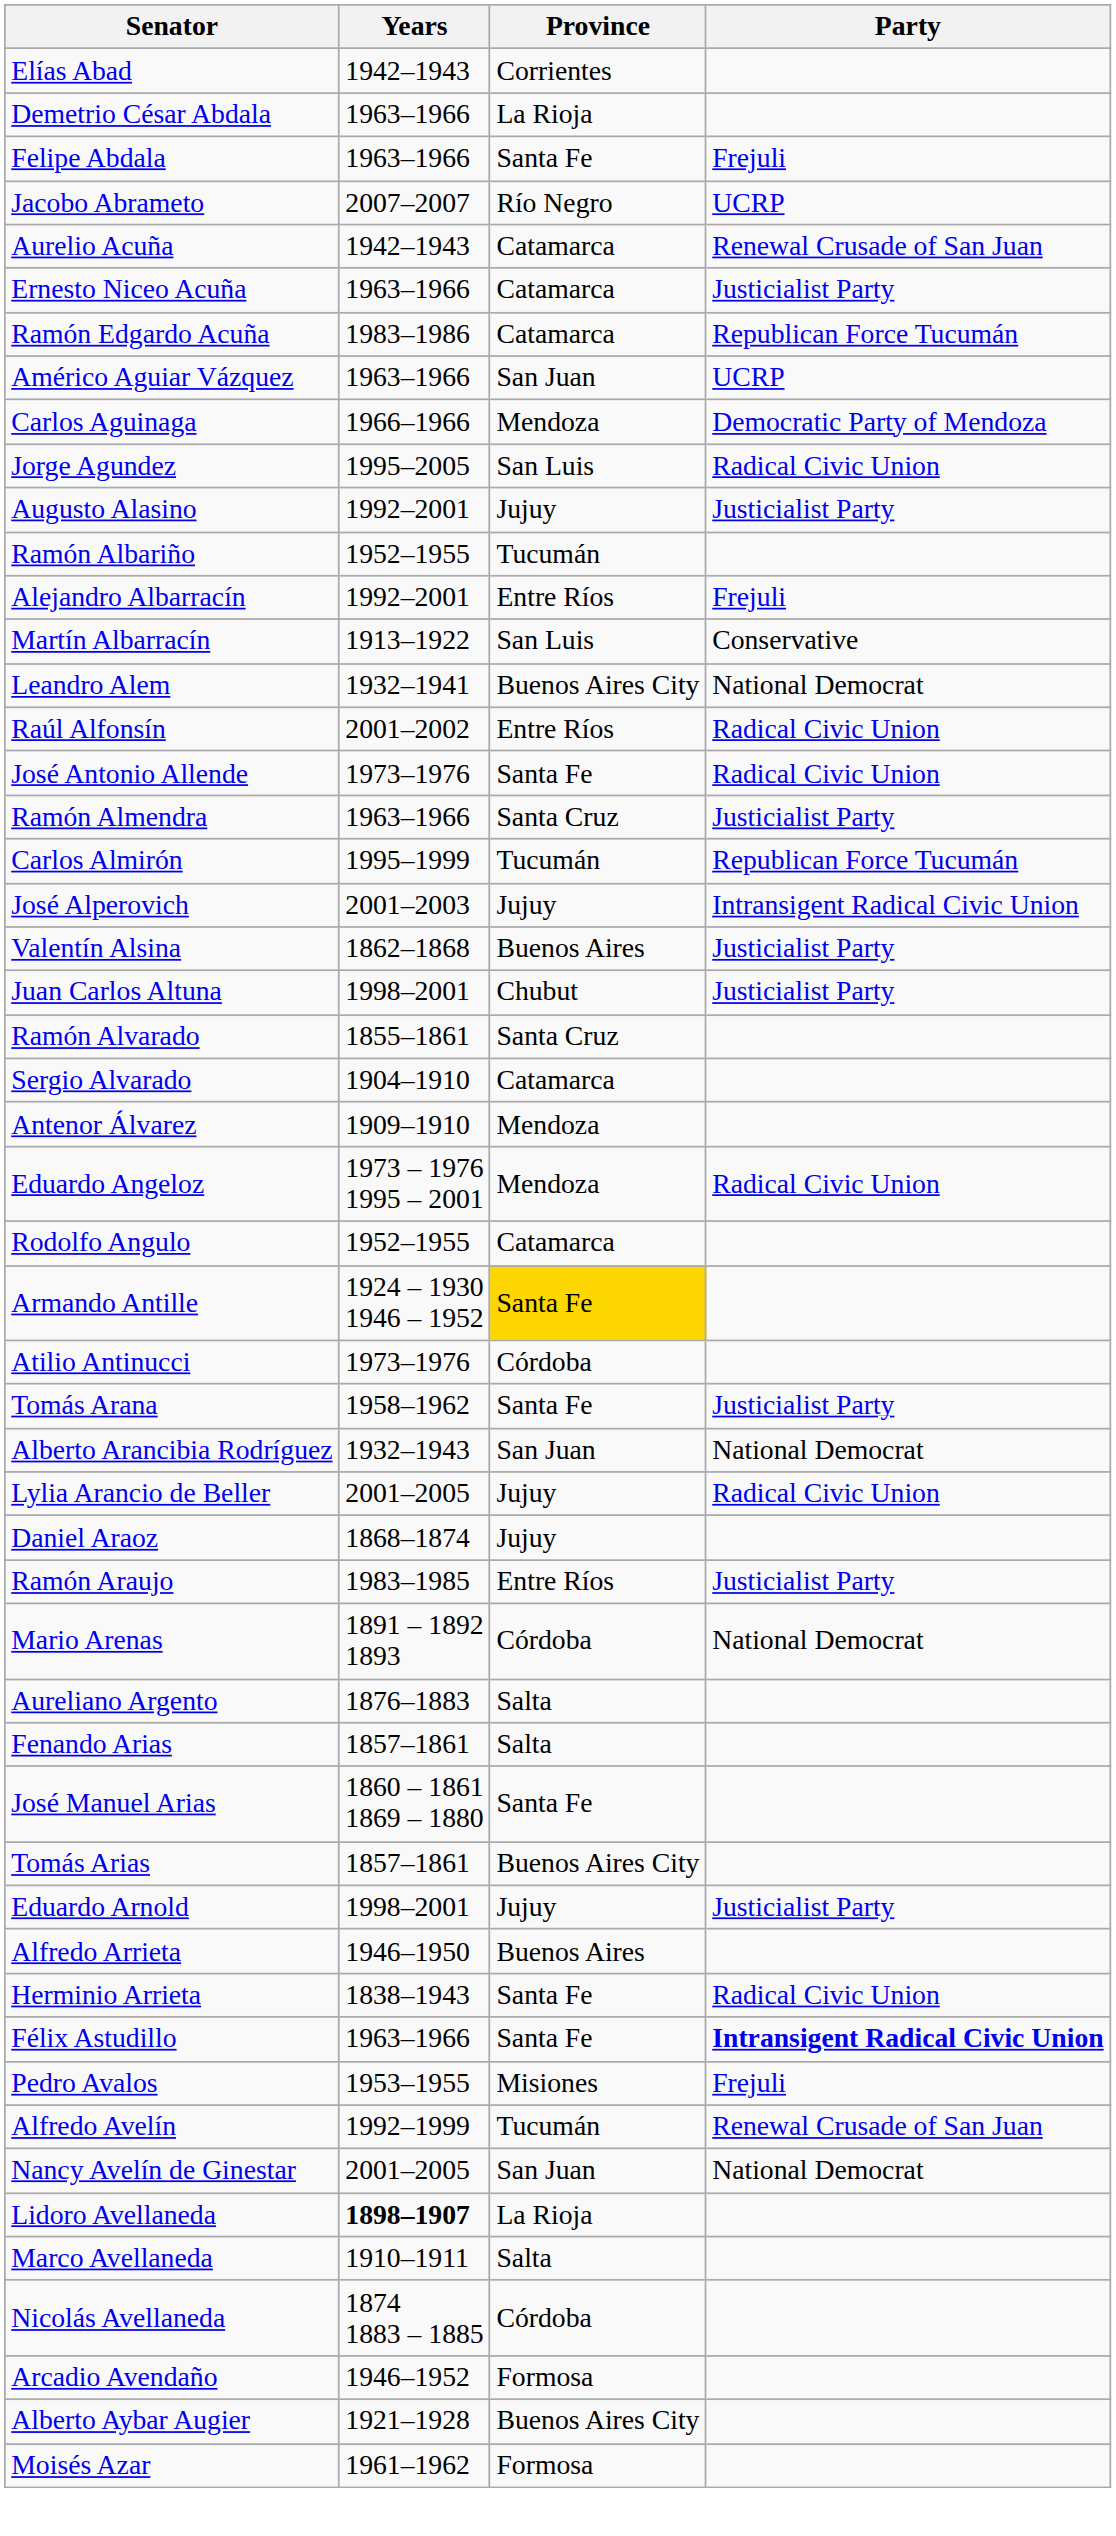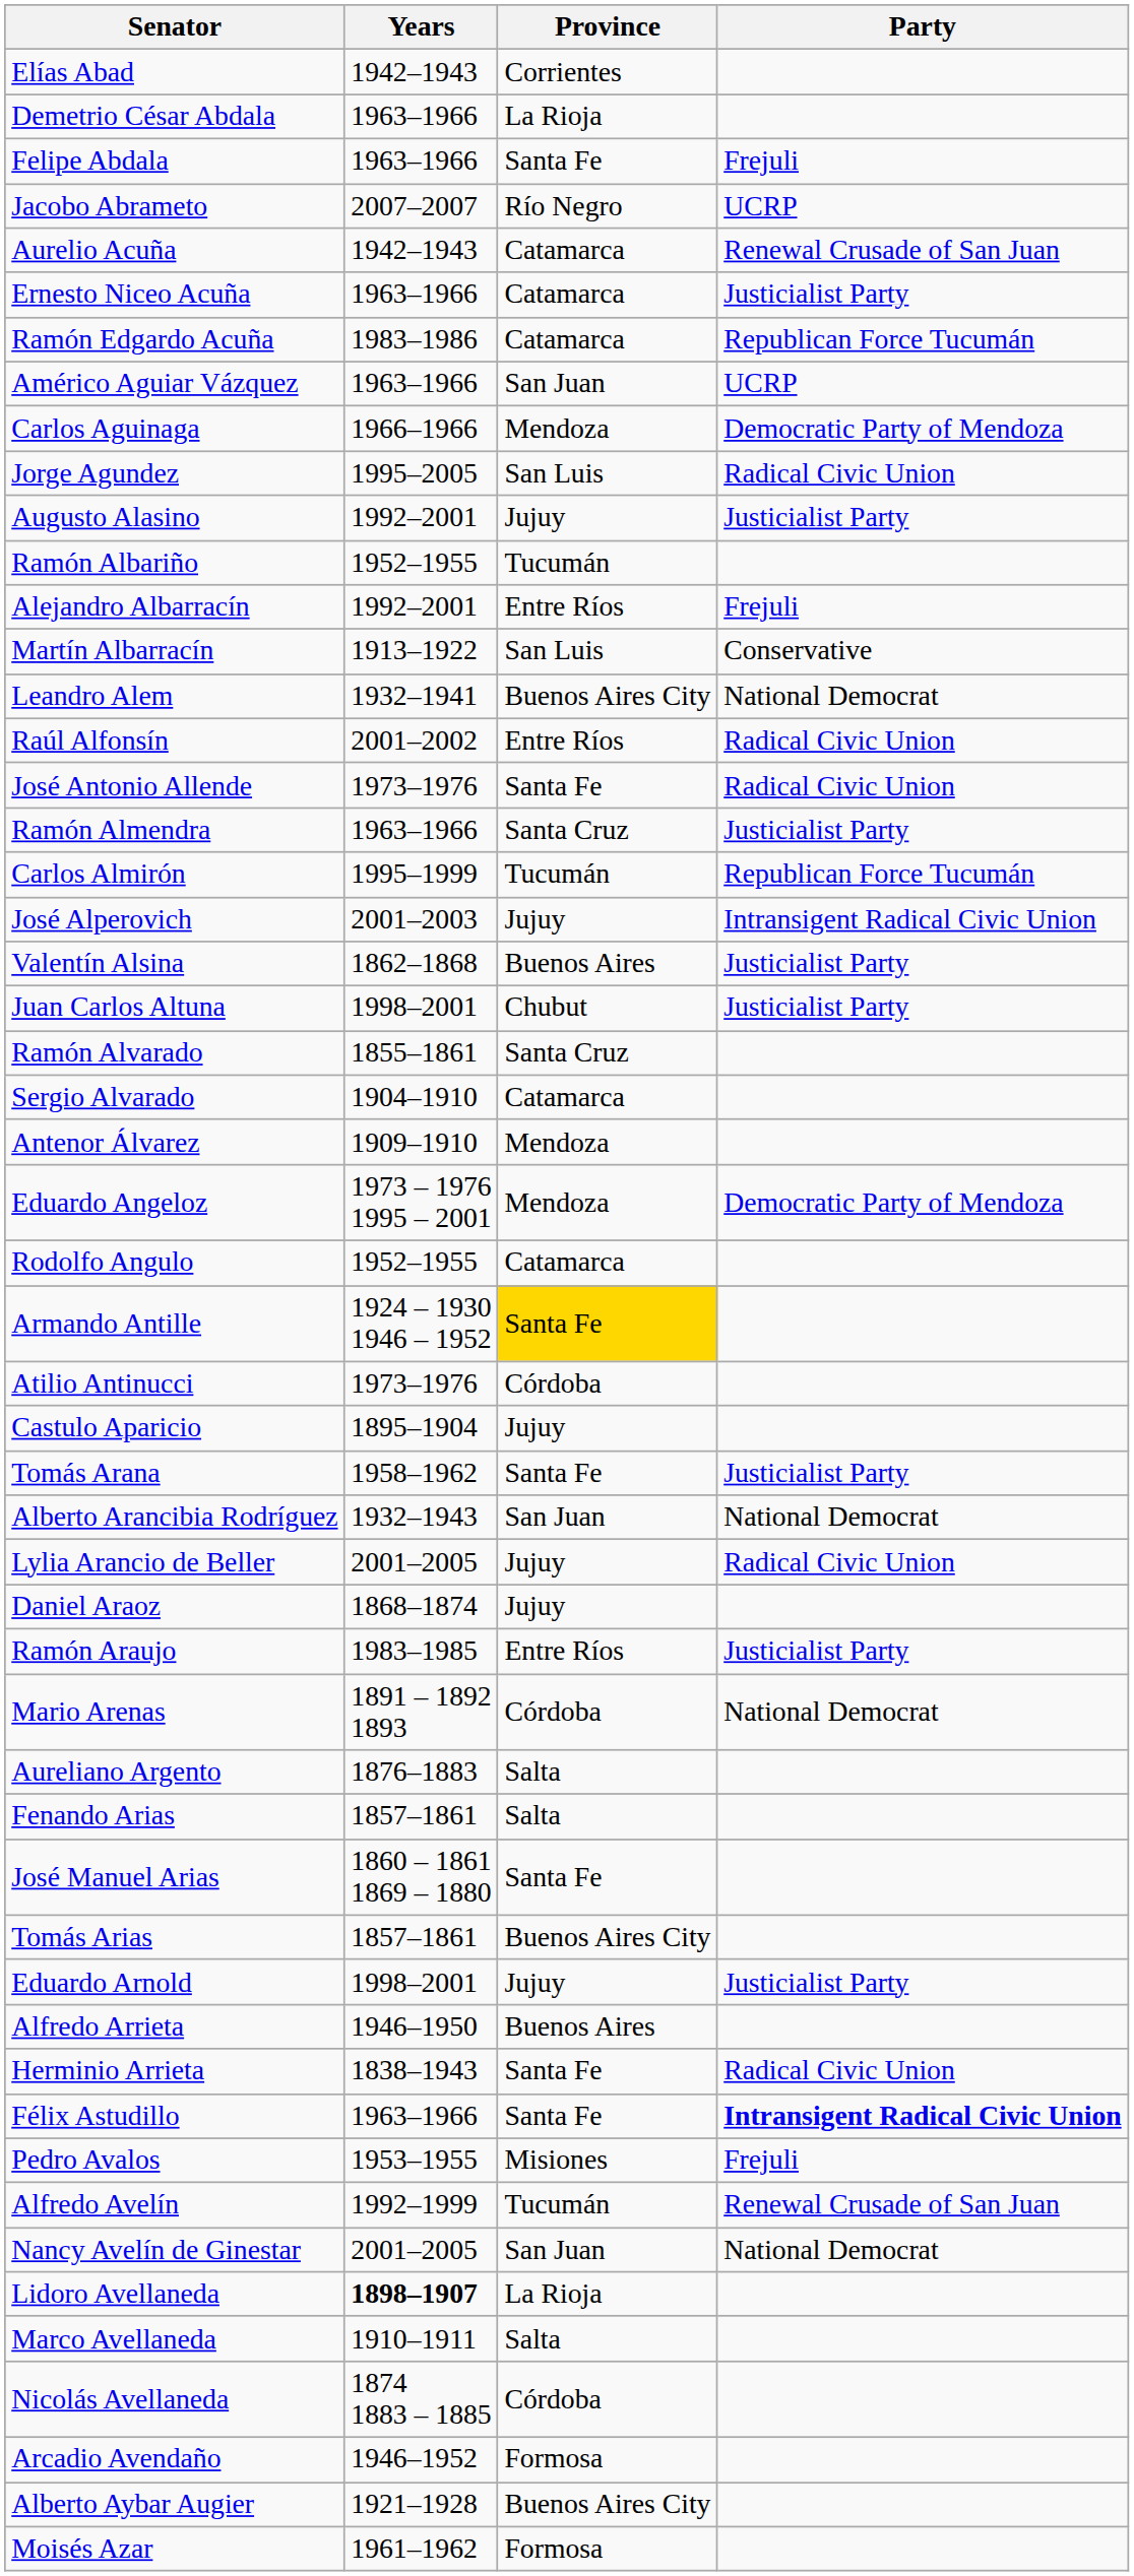Eduardo Angeloz | Party: Radical Civic Union -> Democratic Party of Mendoza
+ row: Castulo Aparicio | 1895–1904 | Jujuy
